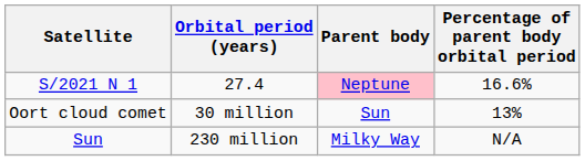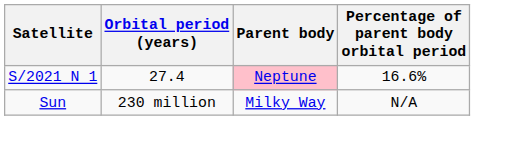- row: Oort cloud comet | 30 million | Sun | 13%
